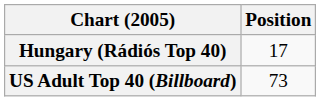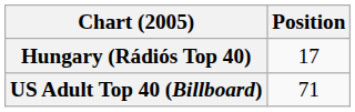US Adult Top 40 (Billboard) | Position: 73 -> 71
